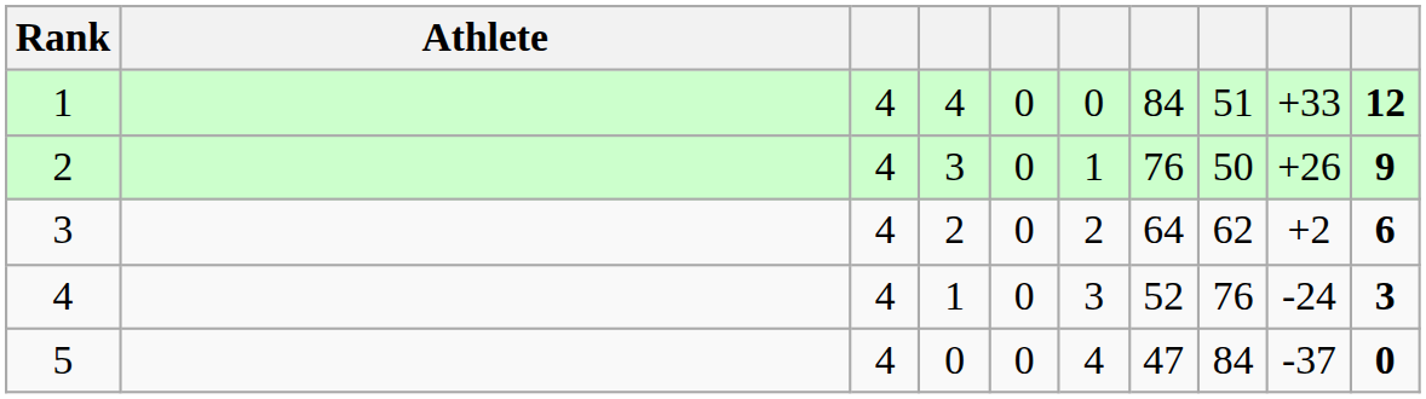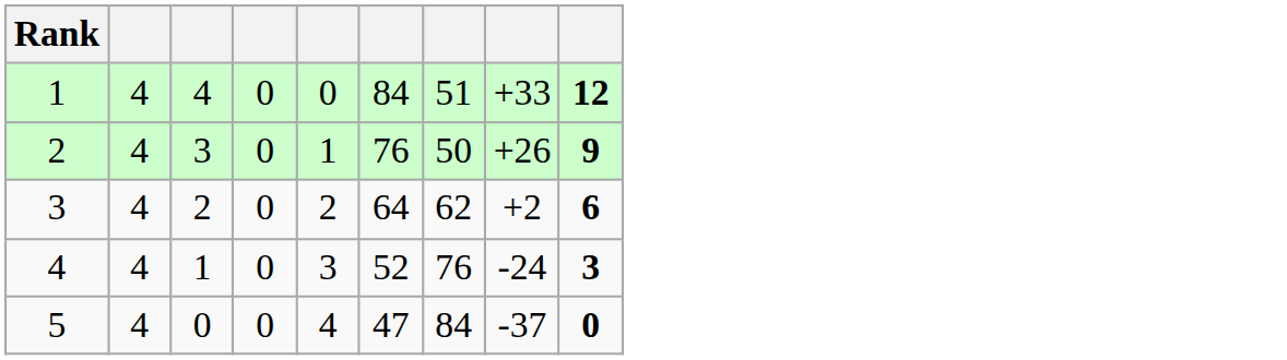- column: Athlete
